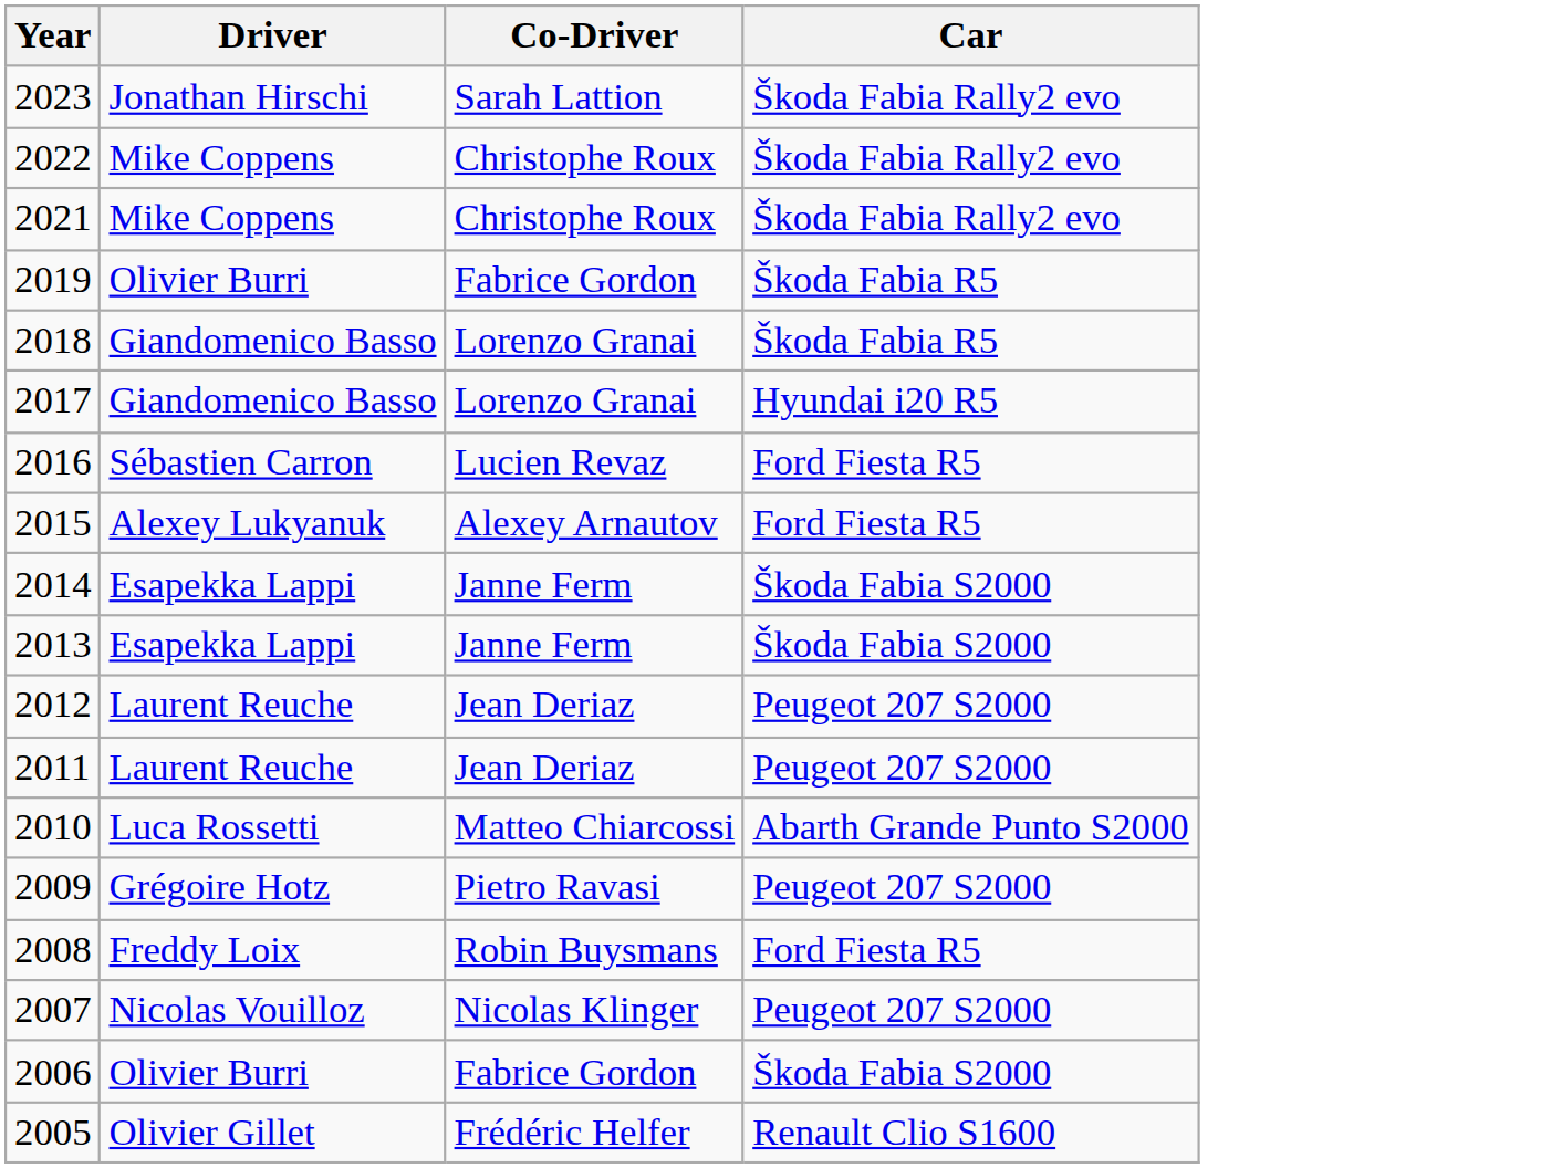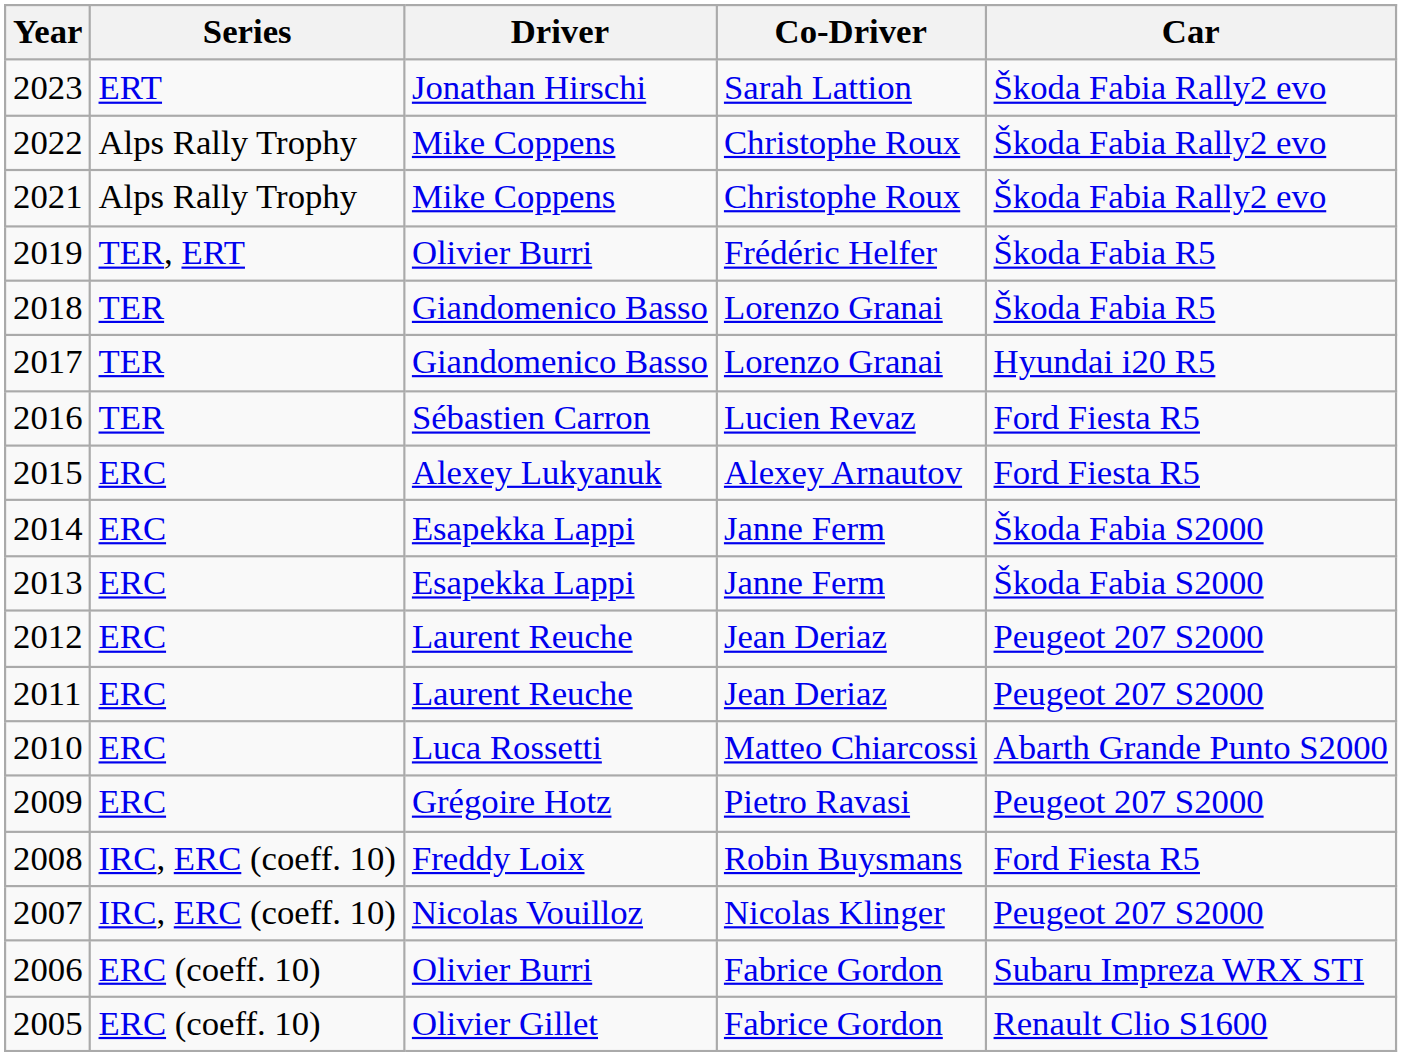+ column: Series | ERT | Alps Rally Trophy | Alps Rally Trophy | TER, ERT | TER | TER | TER | ERC | ERC | ERC | ERC | ERC | ERC | ERC | IRC, ERC (coeff. 10) | IRC, ERC (coeff. 10) | ERC (coeff. 10) | ERC (coeff. 10)
2019 | Co-Driver: Fabrice Gordon -> Frédéric Helfer
2006 | Car: Škoda Fabia S2000 -> Subaru Impreza WRX STI
2005 | Co-Driver: Frédéric Helfer -> Fabrice Gordon
